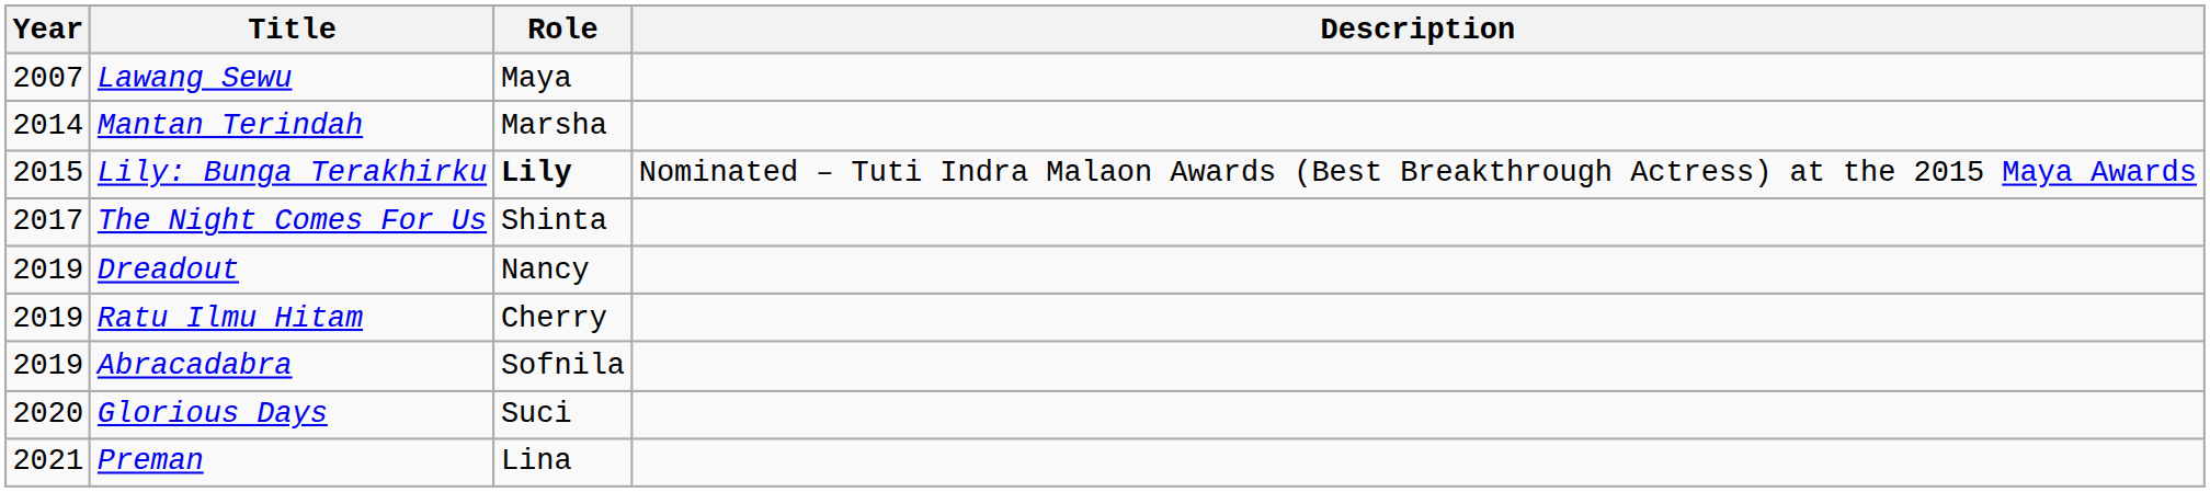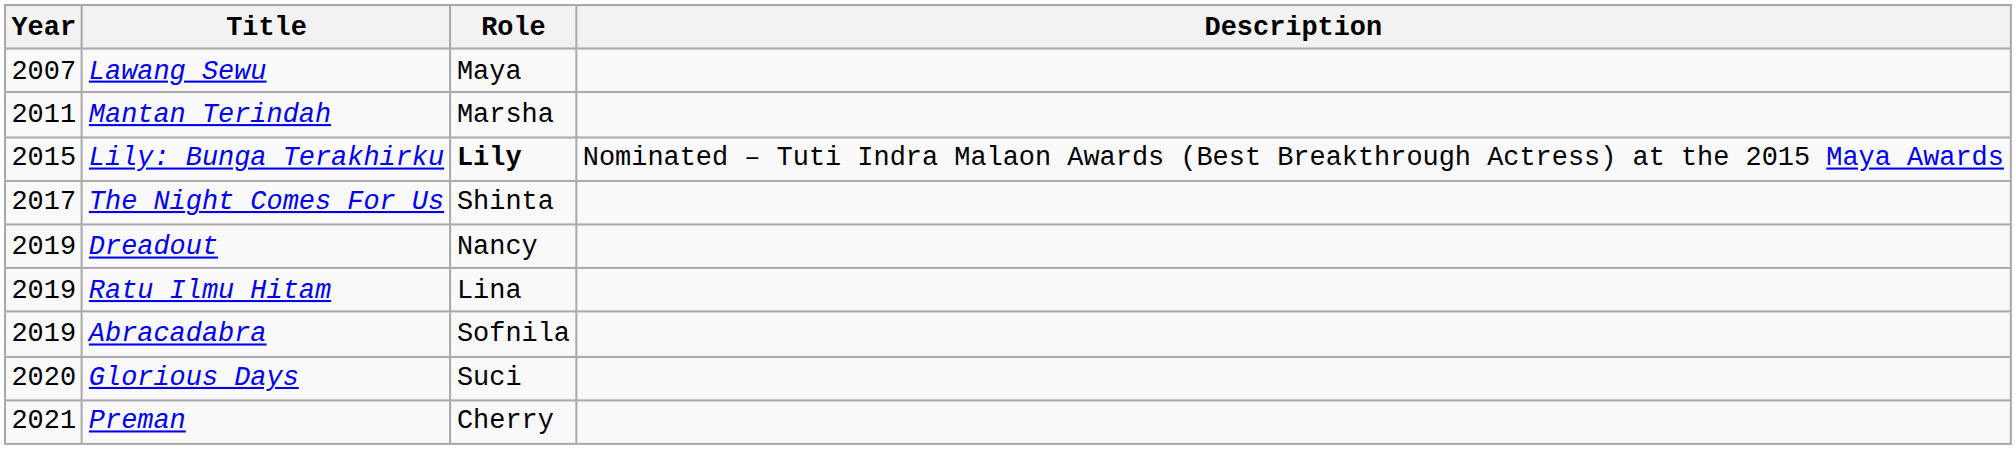Mantan Terindah | Year: 2014 -> 2011
Ratu Ilmu Hitam | Role: Cherry -> Lina
Preman | Role: Lina -> Cherry
